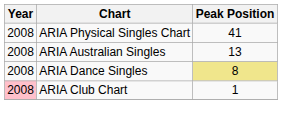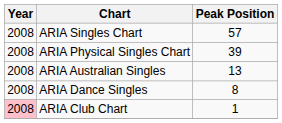+ row: 2008 | ARIA Singles Chart | 57
ARIA Physical Singles Chart | Peak Position: 41 -> 39
ARIA Dance Singles | Peak Position: khaki background -> no background
